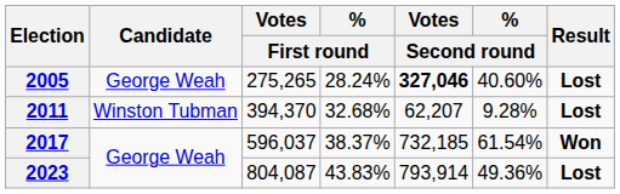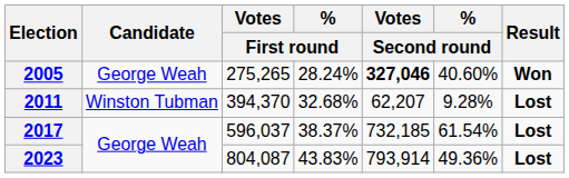2005 | Result: Lost -> Won
2017 | Result: Won -> Lost
